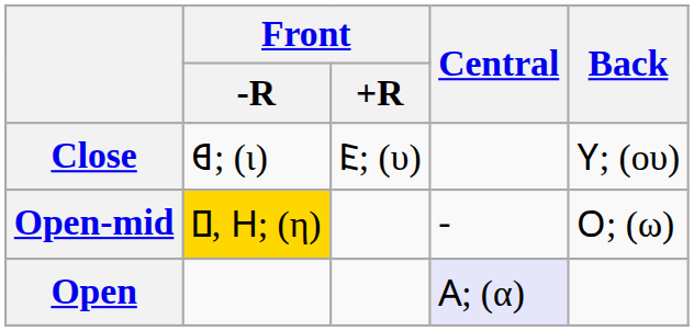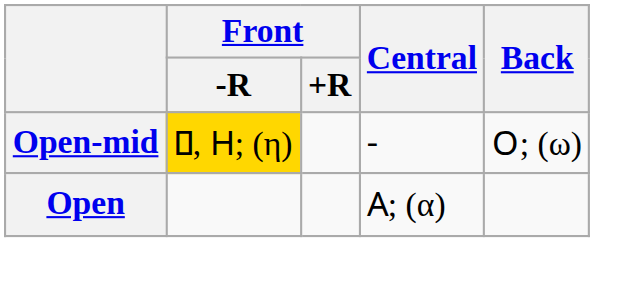- row: Close | 𐊹; (ι) | 𐊤; (υ) | 𐊲; (ου)
Open | Central: lavender background -> no background
